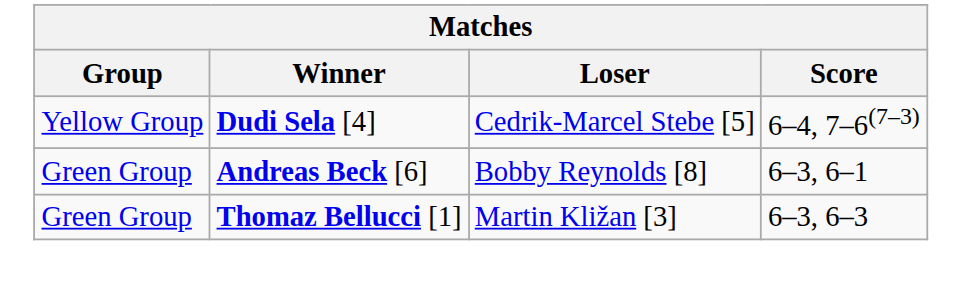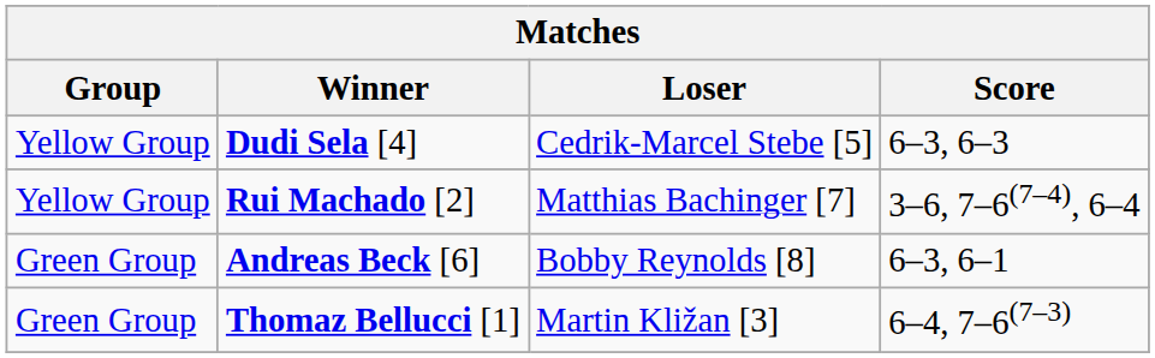Dudi Sela [4] | Score: 6–4, 7–6(7–3) -> 6–3, 6–3
+ row: Yellow Group | Rui Machado [2] | Matthias Bachinger [7] | 3–6, 7–6(7–4), 6–4
Thomaz Bellucci [1] | Score: 6–3, 6–3 -> 6–4, 7–6(7–3)
